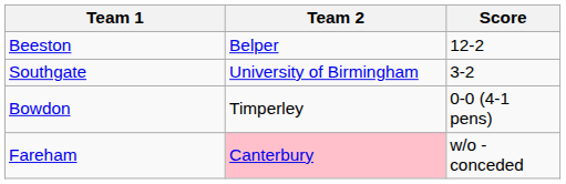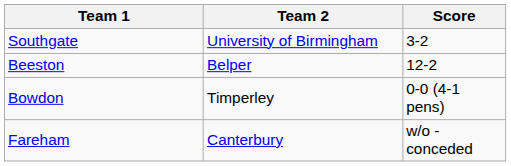rows swapped: Beeston <-> Southgate
Fareham | Team 2: pink background -> no background
